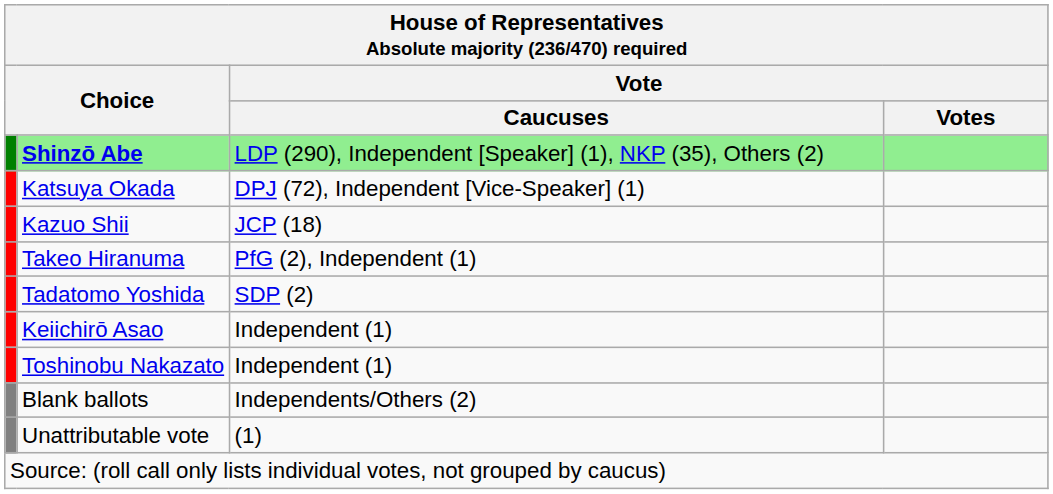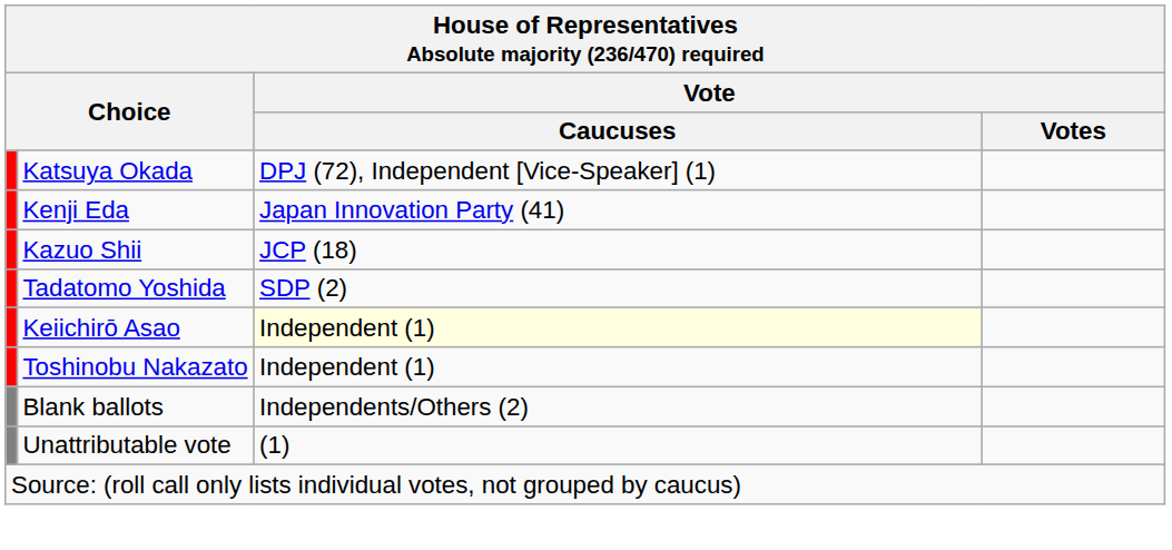- row: Shinzō Abe | LDP (290), Independent [Speaker] (1), NKP (35), Others (2)
+ row: Kenji Eda | Japan Innovation Party (41)
- row: Takeo Hiranuma | PfG (2), Independent (1)
Keiichirō Asao | Vote / Caucuses: no background -> lightyellow background
